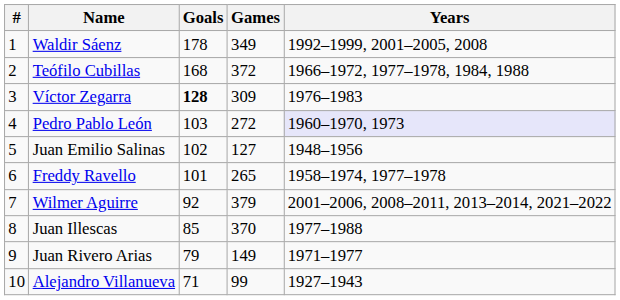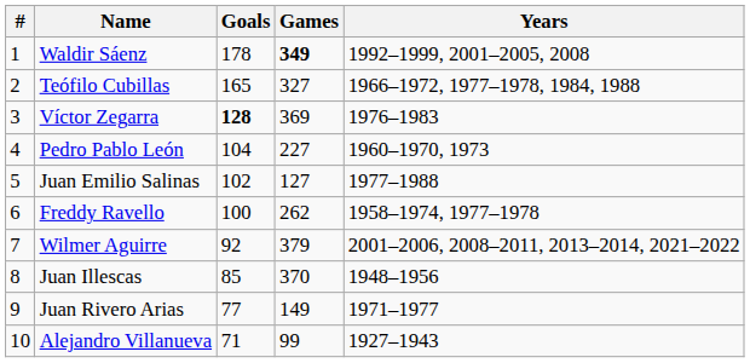Waldir Sáenz | Games: normal -> bold
Teófilo Cubillas | Goals: 168 -> 165
Teófilo Cubillas | Games: 372 -> 327
Víctor Zegarra | Games: 309 -> 369
Pedro Pablo León | Goals: 103 -> 104
Pedro Pablo León | Games: 272 -> 227
Pedro Pablo León | Years: lavender background -> no background
Juan Emilio Salinas | Years: 1948–1956 -> 1977–1988
Freddy Ravello | Goals: 101 -> 100
Freddy Ravello | Games: 265 -> 262
Juan Illescas | Years: 1977–1988 -> 1948–1956
Juan Rivero Arias | Goals: 79 -> 77
